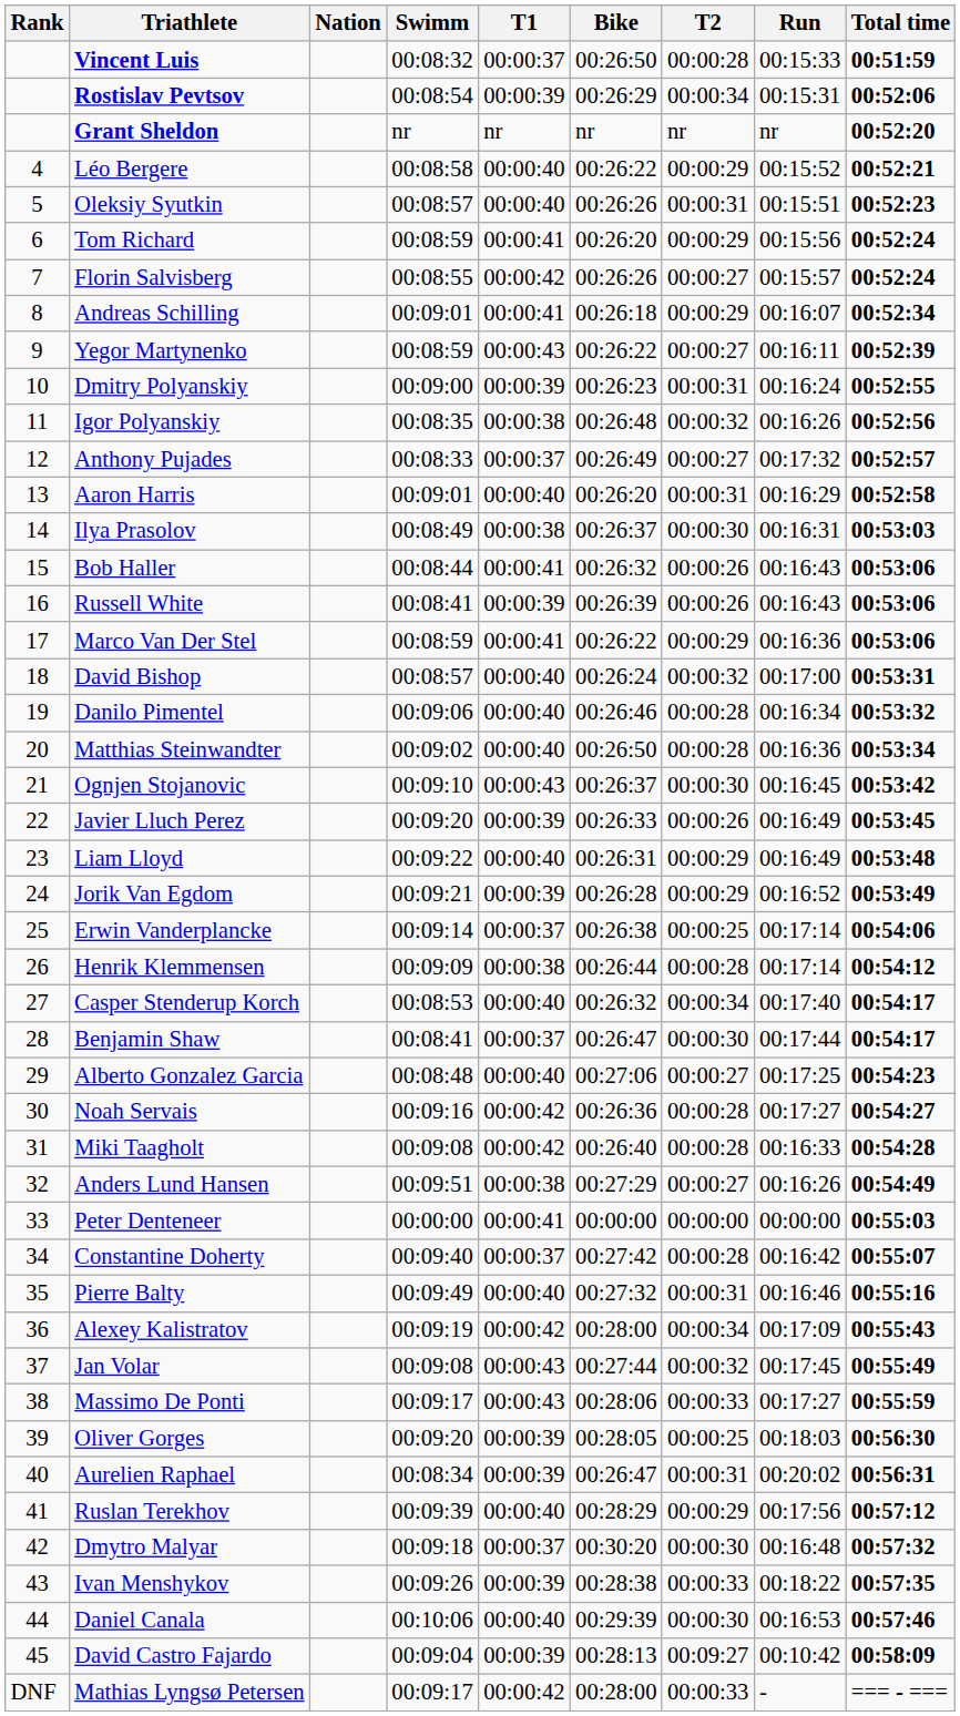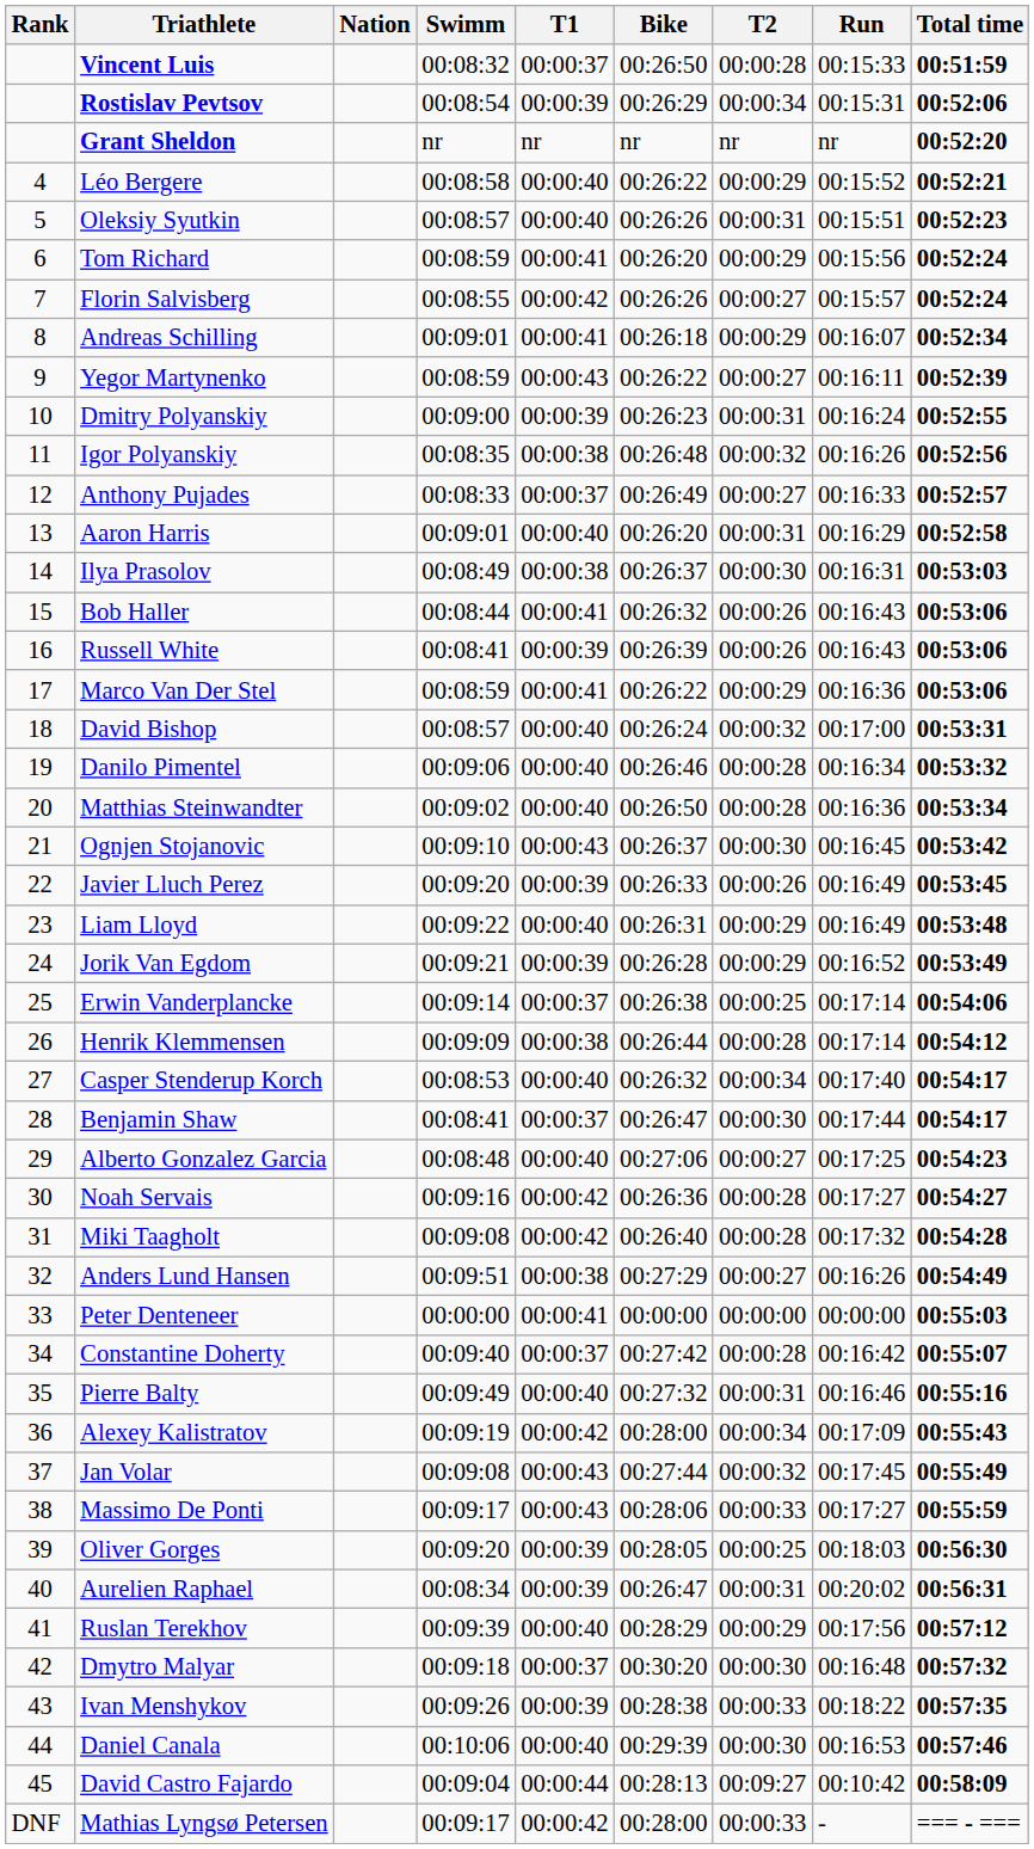Anthony Pujades | Run: 00:17:32 -> 00:16:33
Miki Taagholt | Run: 00:16:33 -> 00:17:32
David Castro Fajardo | T1: 00:00:39 -> 00:00:44
